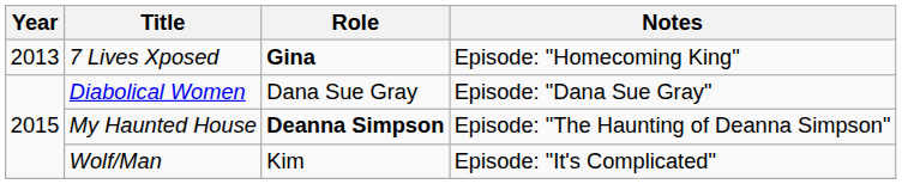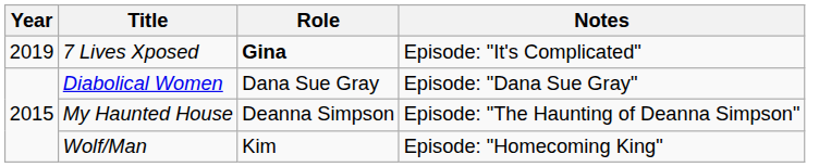7 Lives Xposed | Year: 2013 -> 2019
7 Lives Xposed | Notes: Episode: "Homecoming King" -> Episode: "It's Complicated"
My Haunted House | Role: bold -> normal
Wolf/Man | Notes: Episode: "It's Complicated" -> Episode: "Homecoming King"
